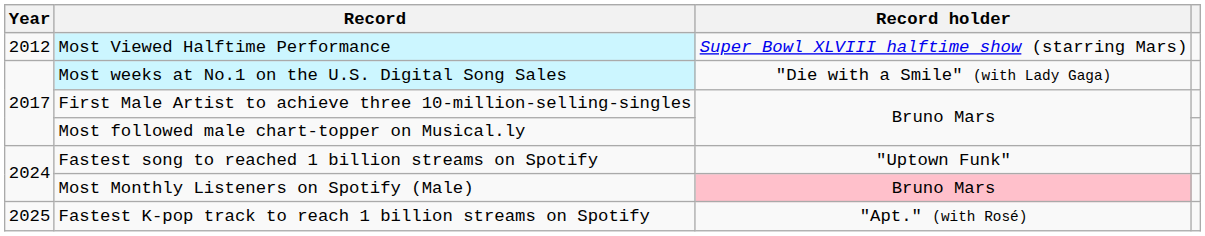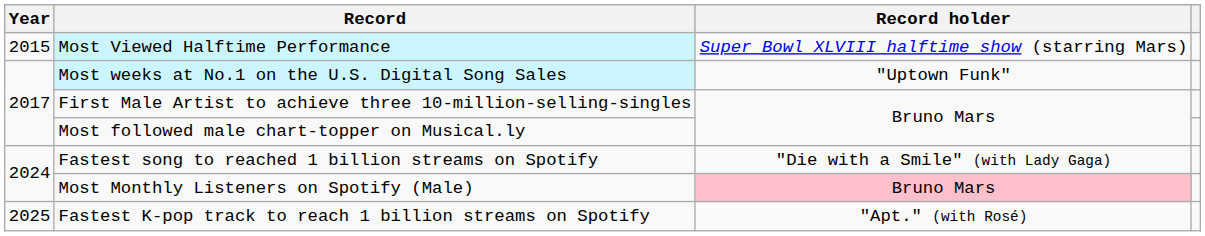Most Viewed Halftime Performance | Year: 2012 -> 2015
Most weeks at No.1 on the U.S. Digital Song Sales | Record holder: "Die with a Smile" (with Lady Gaga) -> "Uptown Funk"
Fastest song to reached 1 billion streams on Spotify | Record holder: "Uptown Funk" -> "Die with a Smile" (with Lady Gaga)
